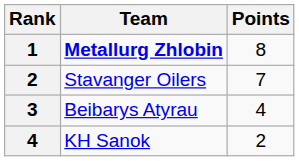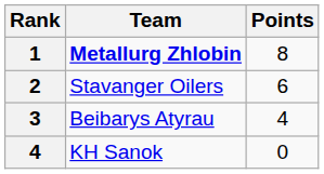Stavanger Oilers | Points: 7 -> 6
KH Sanok | Points: 2 -> 0
